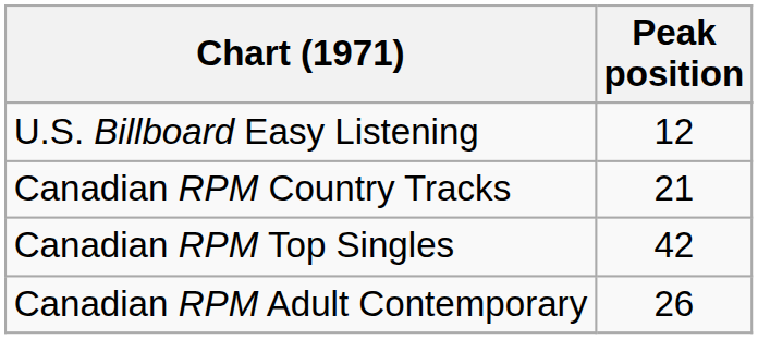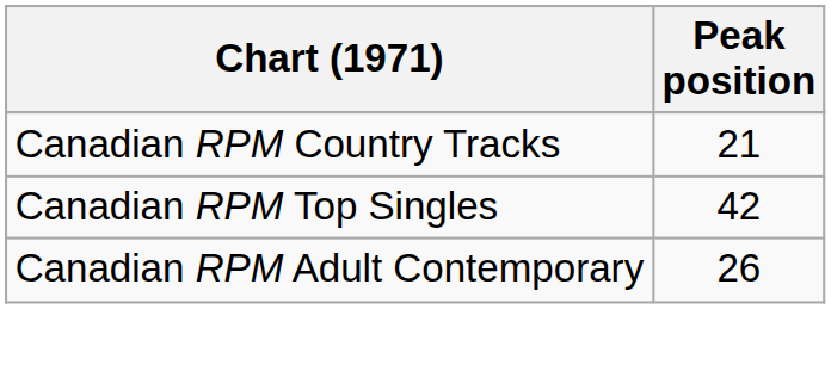- row: U.S. Billboard Easy Listening | 12
